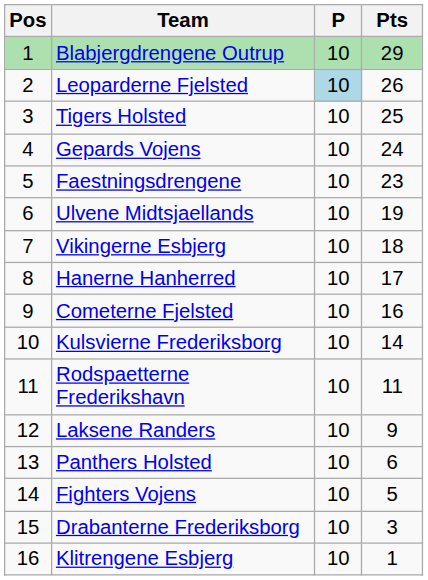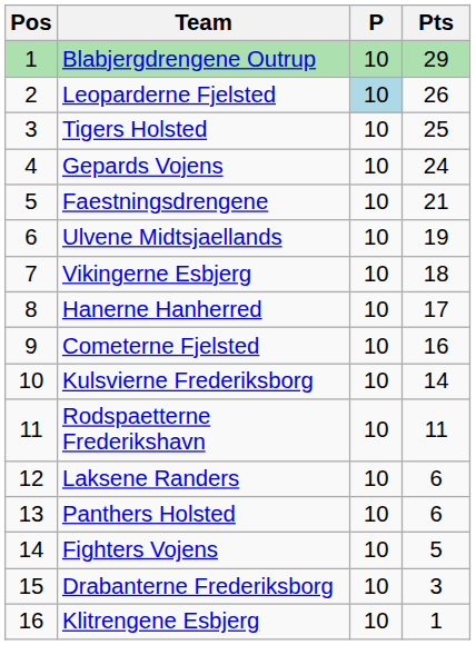Faestningsdrengene | Pts: 23 -> 21
Laksene Randers | Pts: 9 -> 6
